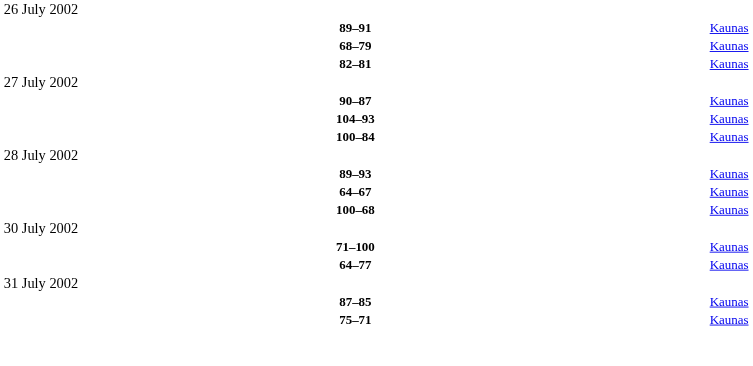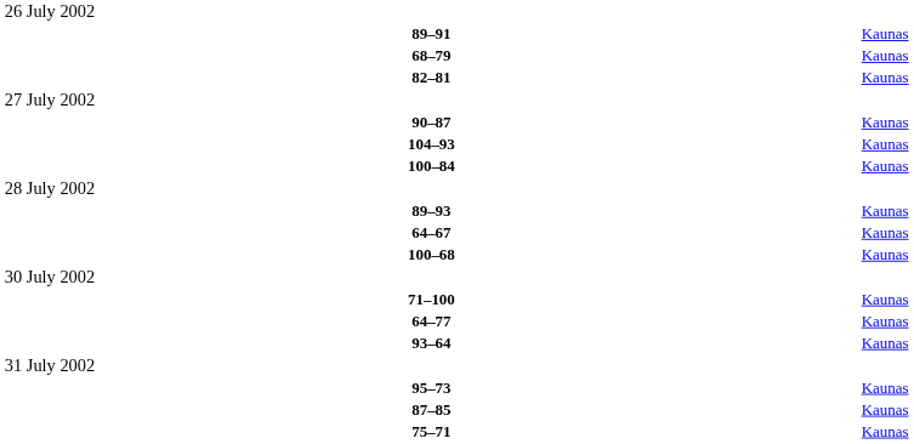+ row: 93–64 | Kaunas
+ row: 95–73 | Kaunas
